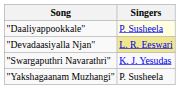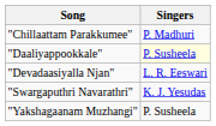+ row: "Chillaattam Parakkumee" | P. Madhuri
"Devadaasiyalla Njan" | Singers: khaki background -> no background
